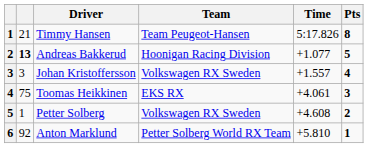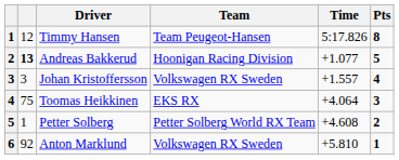Timmy Hansen | column 2: 21 -> 12
Toomas Heikkinen | Time: +4.061 -> +4.064
Petter Solberg | Team: Volkswagen RX Sweden -> Petter Solberg World RX Team
Anton Marklund | Team: Petter Solberg World RX Team -> Volkswagen RX Sweden
